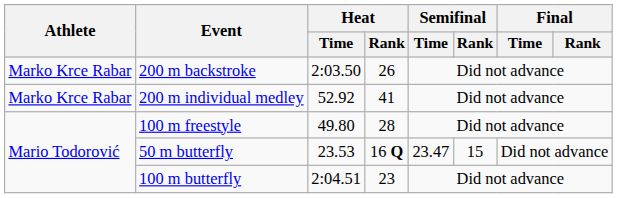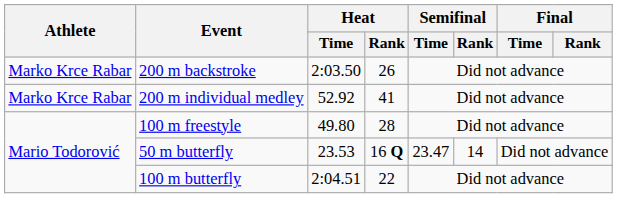50 m butterfly | Semifinal / Rank: 15 -> 14
100 m butterfly | Heat / Rank: 23 -> 22
